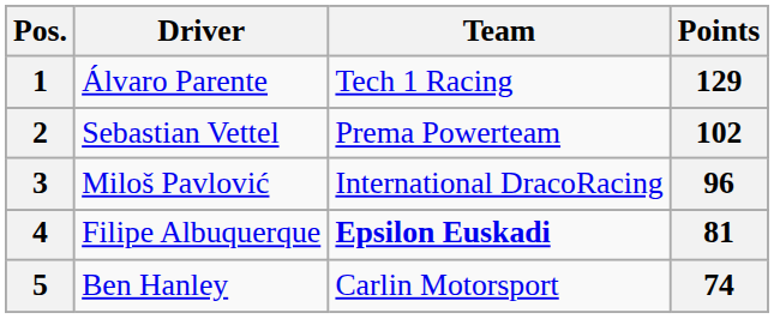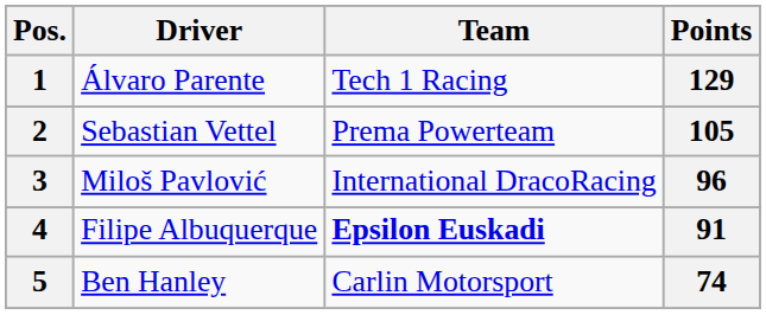2 | Points: 102 -> 105
4 | Points: 81 -> 91
